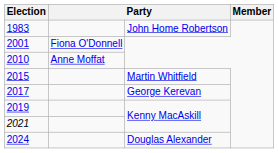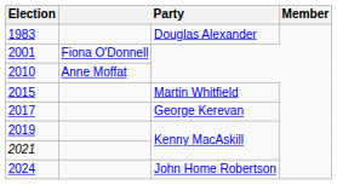1983 | column 3: John Home Robertson -> Douglas Alexander
2024 | column 3: Douglas Alexander -> John Home Robertson
